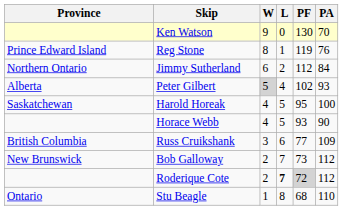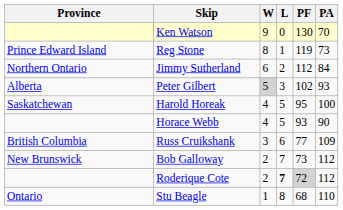Reg Stone | PA: 76 -> 73
Peter Gilbert | L: 4 -> 3
